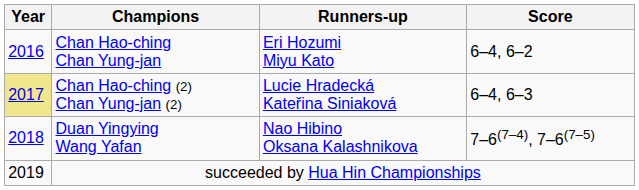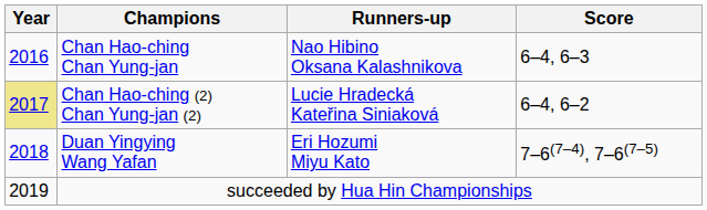Chan Hao-ching Chan Yung-jan | Runners-up: Eri Hozumi Miyu Kato -> Nao Hibino Oksana Kalashnikova
Chan Hao-ching Chan Yung-jan | Score: 6–4, 6–2 -> 6–4, 6–3
Chan Hao-ching (2) Chan Yung-jan (2) | Score: 6–4, 6–3 -> 6–4, 6–2
Duan Yingying Wang Yafan | Runners-up: Nao Hibino Oksana Kalashnikova -> Eri Hozumi Miyu Kato
